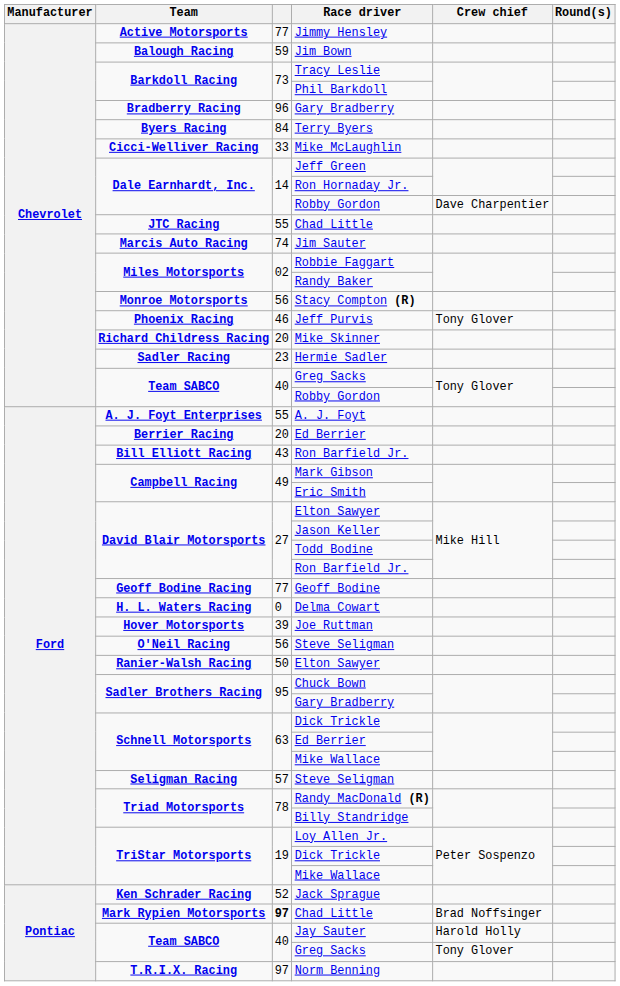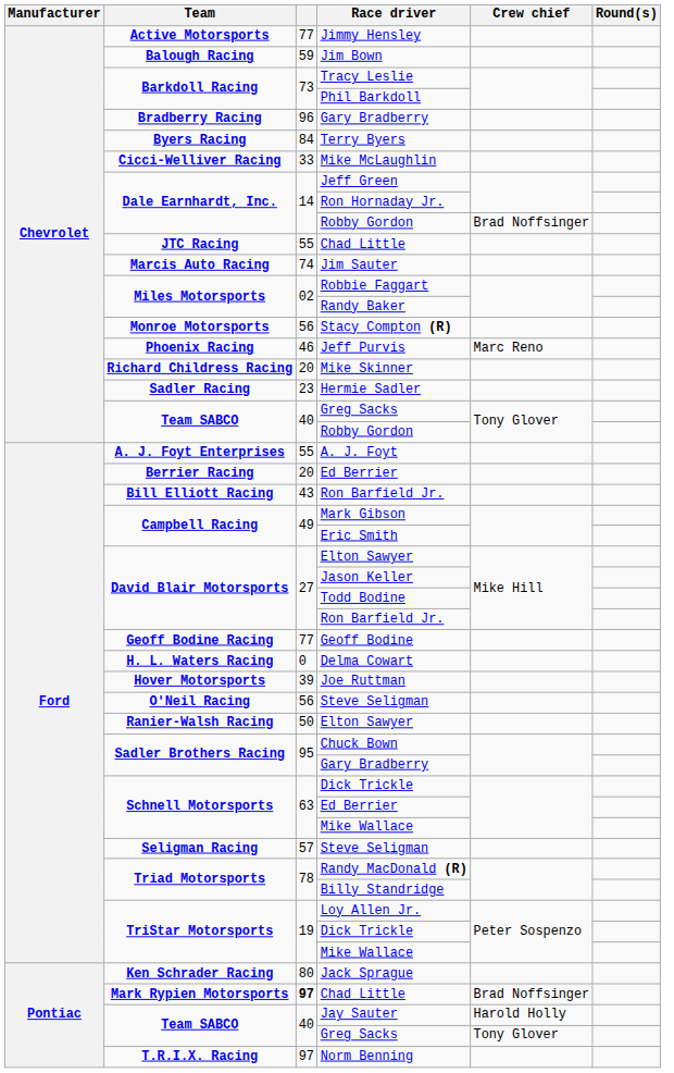Dale Earnhardt, Inc. / Robby Gordon | Crew chief: Dave Charpentier -> Brad Noffsinger
Jeff Purvis | Crew chief: Tony Glover -> Marc Reno
Jack Sprague | column 3: 52 -> 80
